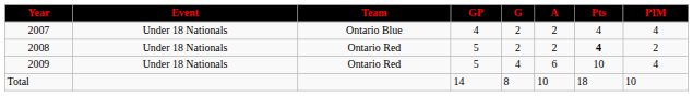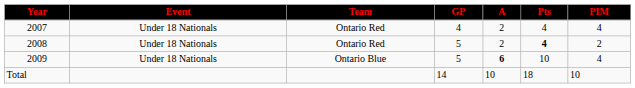- column: G | 2 | 2 | 4 | 8
2007 | Team: Ontario Blue -> Ontario Red
2009 | Team: Ontario Red -> Ontario Blue
2009 | A: normal -> bold
